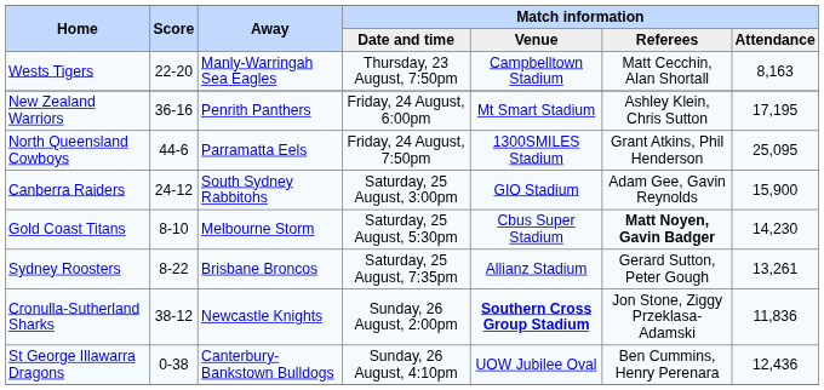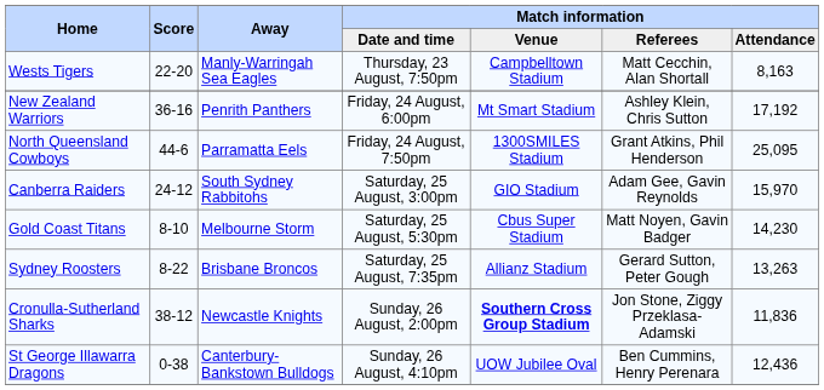New Zealand Warriors | Match information / Attendance: 17,195 -> 17,192
Canberra Raiders | Match information / Attendance: 15,900 -> 15,970
Gold Coast Titans | Match information / Referees: bold -> normal
Sydney Roosters | Match information / Attendance: 13,261 -> 13,263
